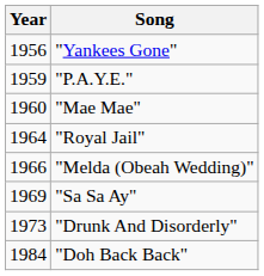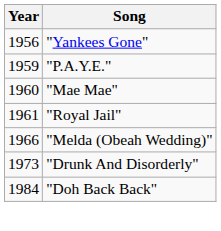"Royal Jail" | Year: 1964 -> 1961
- row: 1969 | "Sa Sa Ay"
